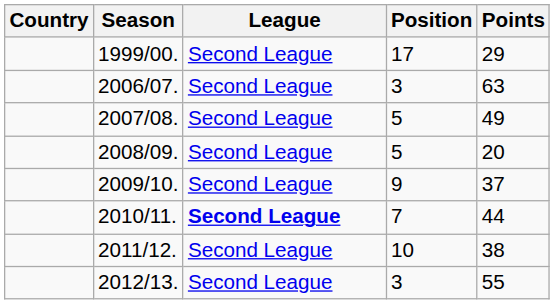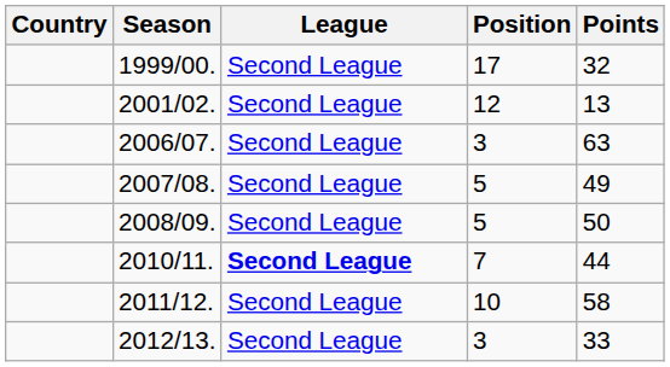1999/00. | Points: 29 -> 32
+ row: 2001/02. | Second League | 12 | 13
2008/09. | Points: 20 -> 50
- row: 2009/10. | Second League | 9 | 37
2011/12. | Points: 38 -> 58
2012/13. | Points: 55 -> 33
